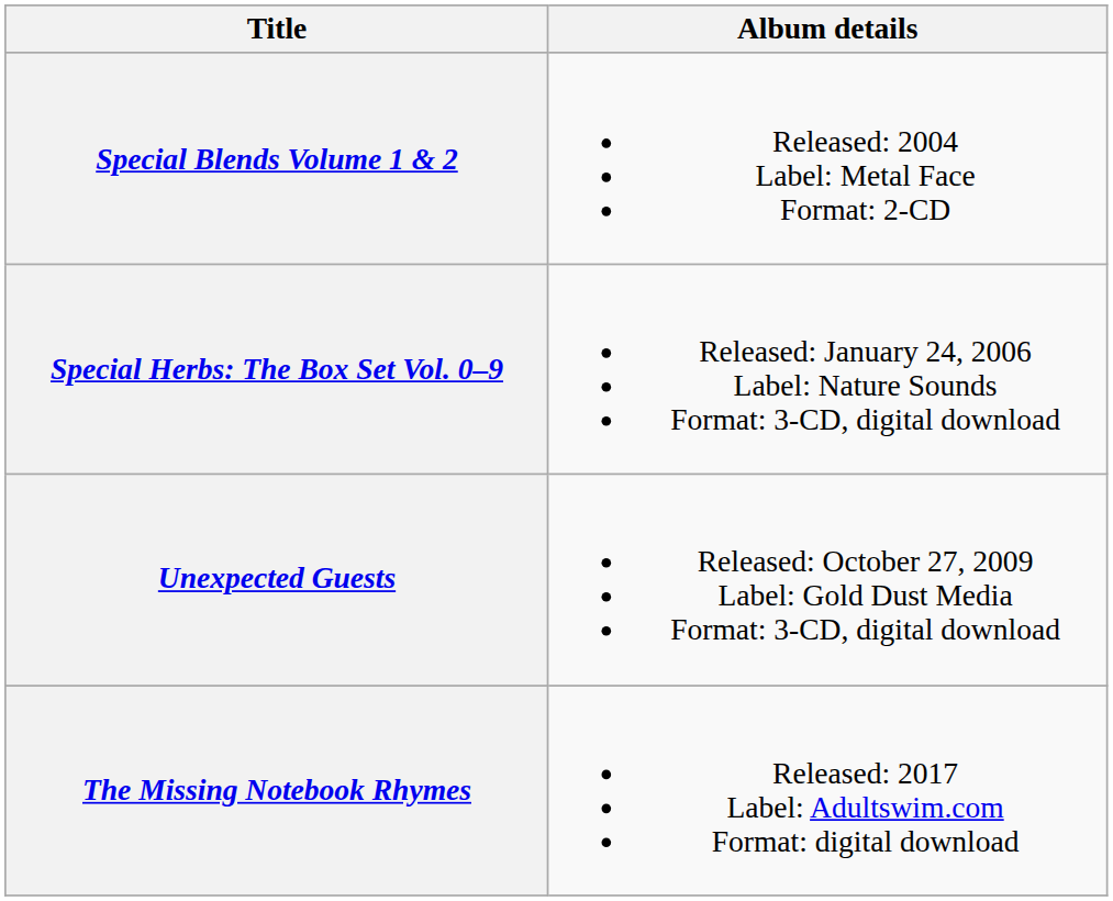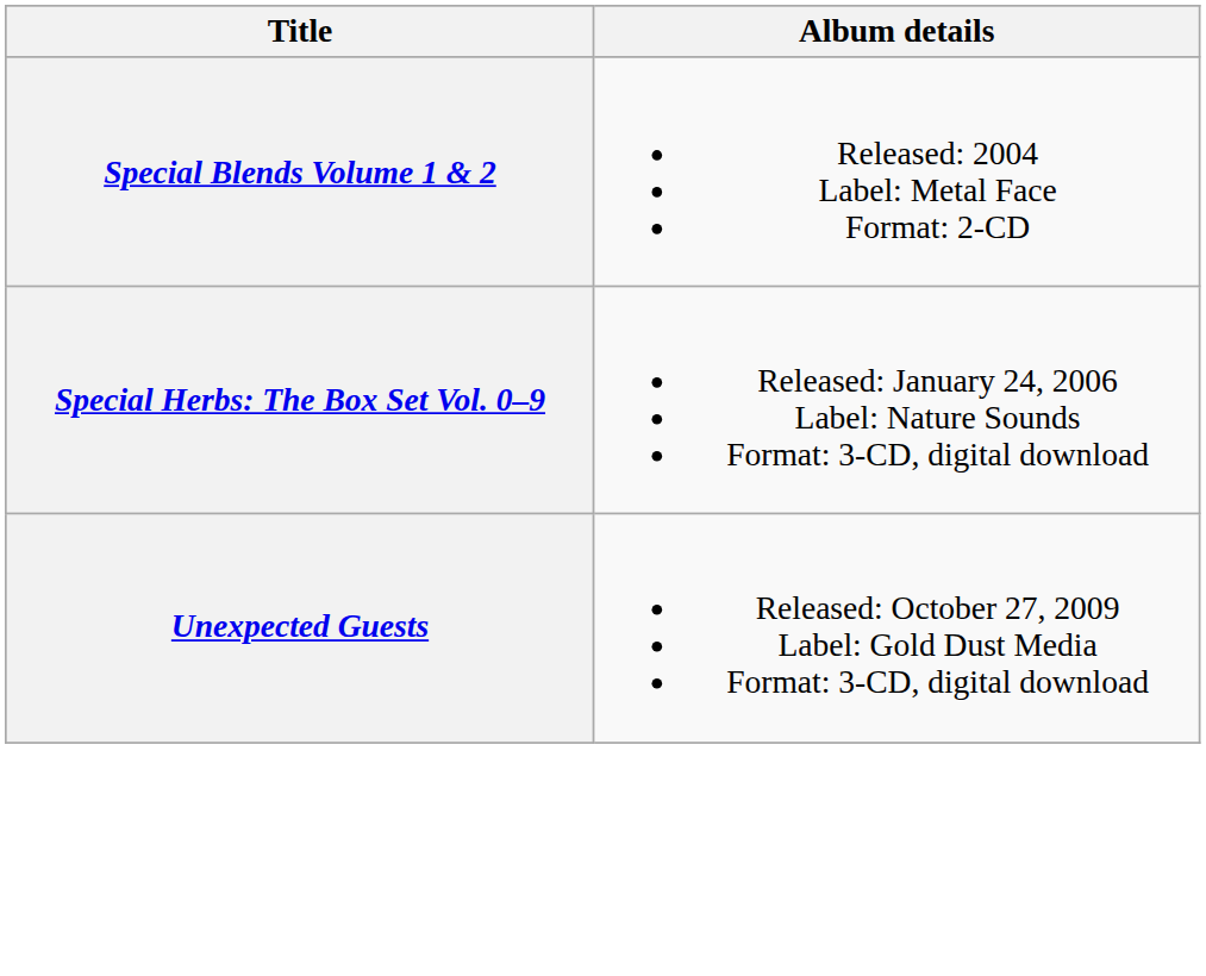- row: The Missing Notebook Rhymes | Released: 2017 Label: Adultswim.com Format: digital download
